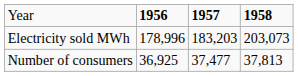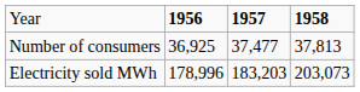rows swapped: Number of consumers <-> Electricity sold MWh
